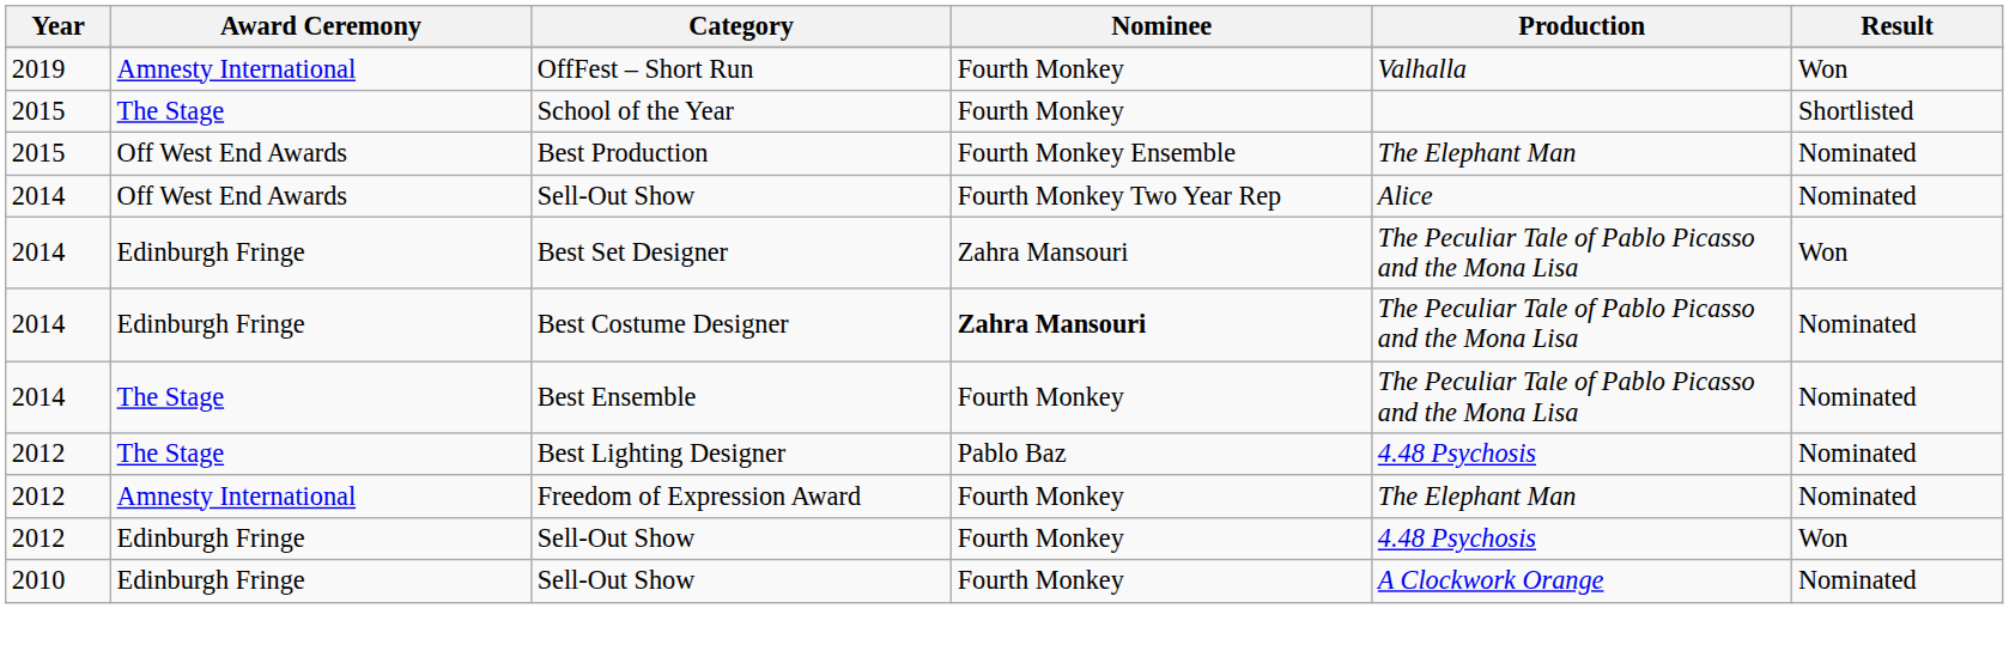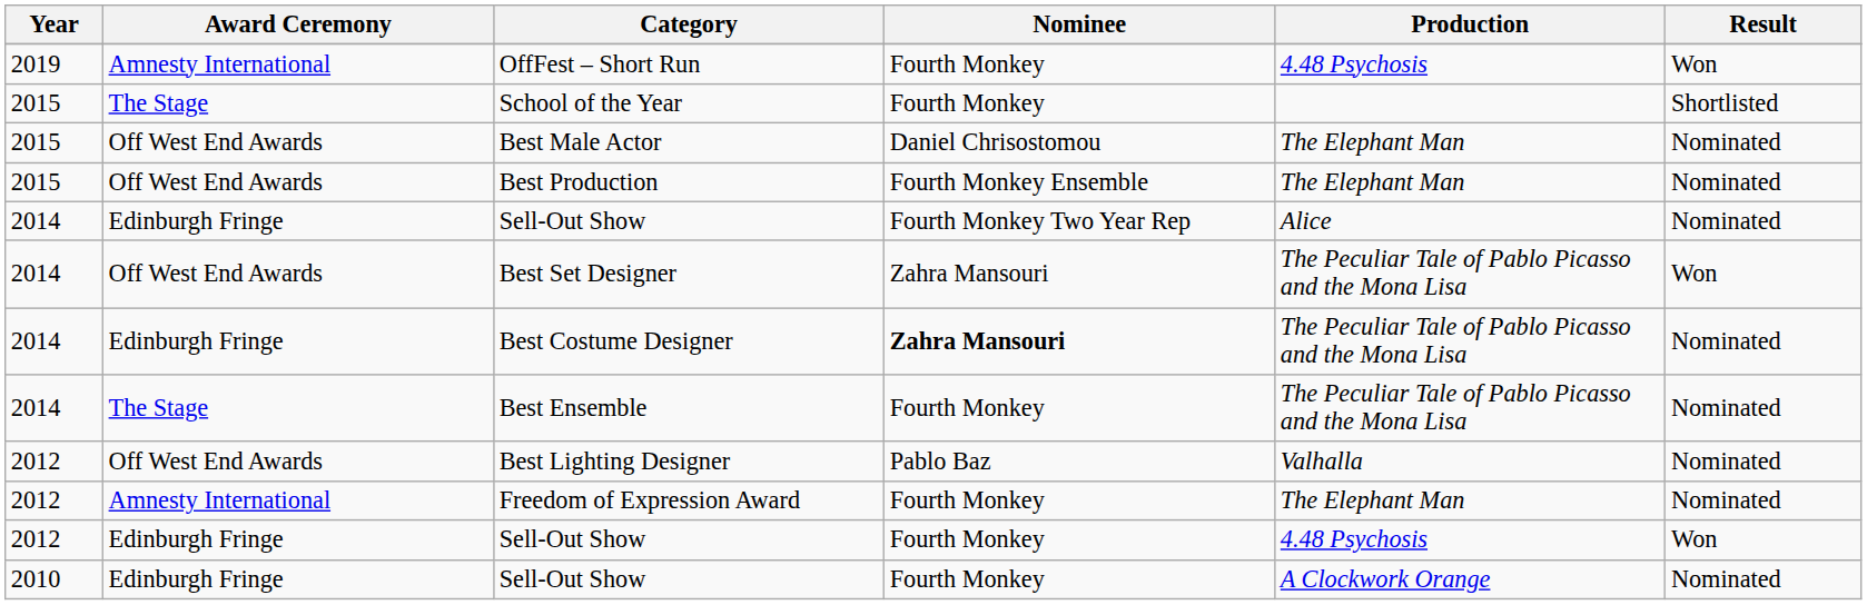OffFest – Short Run | Production: Valhalla -> 4.48 Psychosis
+ row: 2015 | Off West End Awards | Best Male Actor | Daniel Chrisostomou | The Elephant Man | Nominated
2014 / Sell-Out Show | Award Ceremony: Off West End Awards -> Edinburgh Fringe
Best Set Designer | Award Ceremony: Edinburgh Fringe -> Off West End Awards
Best Lighting Designer | Award Ceremony: The Stage -> Off West End Awards
Best Lighting Designer | Production: 4.48 Psychosis -> Valhalla
